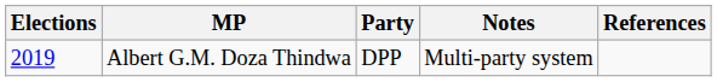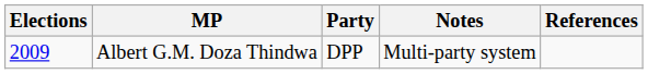Albert G.M. Doza Thindwa | Elections: 2019 -> 2009
